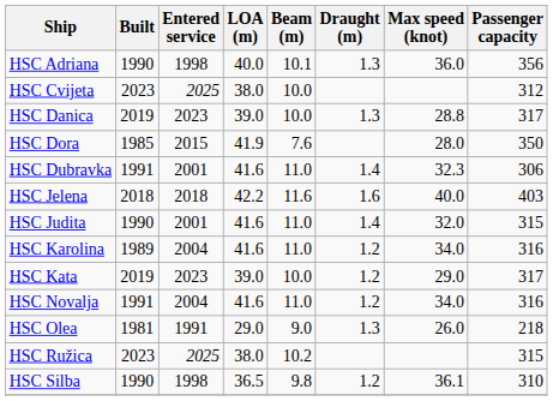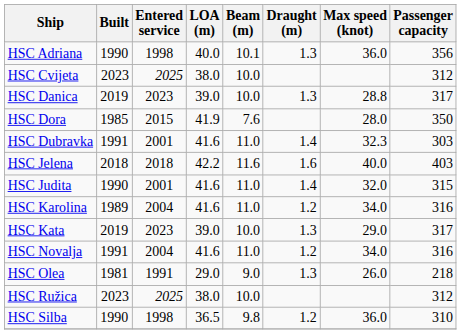HSC Dubravka | Passenger capacity: 306 -> 303
HSC Kata | Draught (m): 1.2 -> 1.3
HSC Ružica | Beam (m): 10.2 -> 10.0
HSC Ružica | Passenger capacity: 315 -> 312
HSC Silba | Max speed (knot): 36.1 -> 36.0
